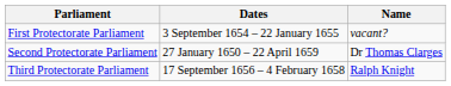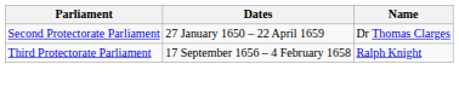- row: First Protectorate Parliament | 3 September 1654 – 22 January 1655 | vacant?
